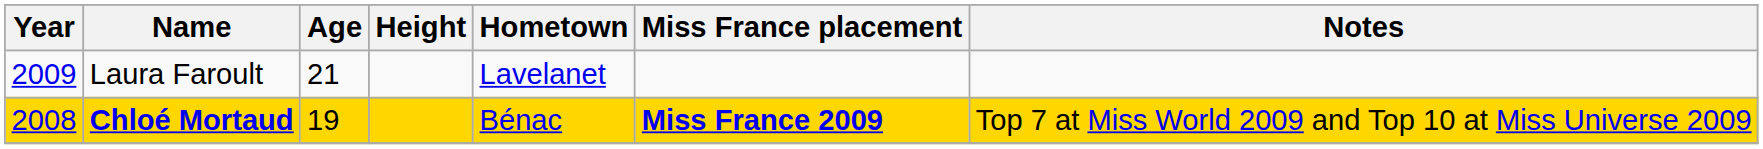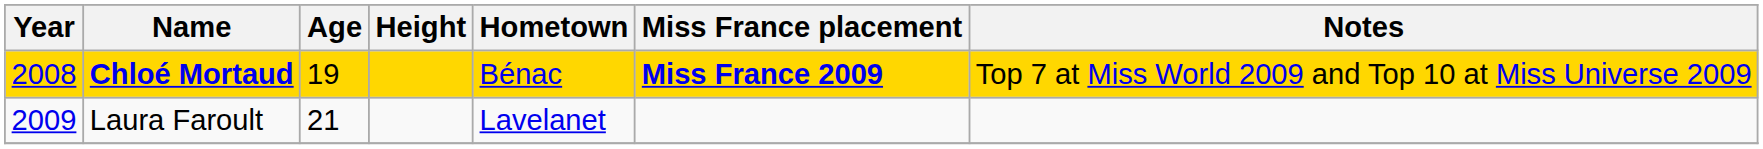rows swapped: Laura Faroult <-> Chloé Mortaud
